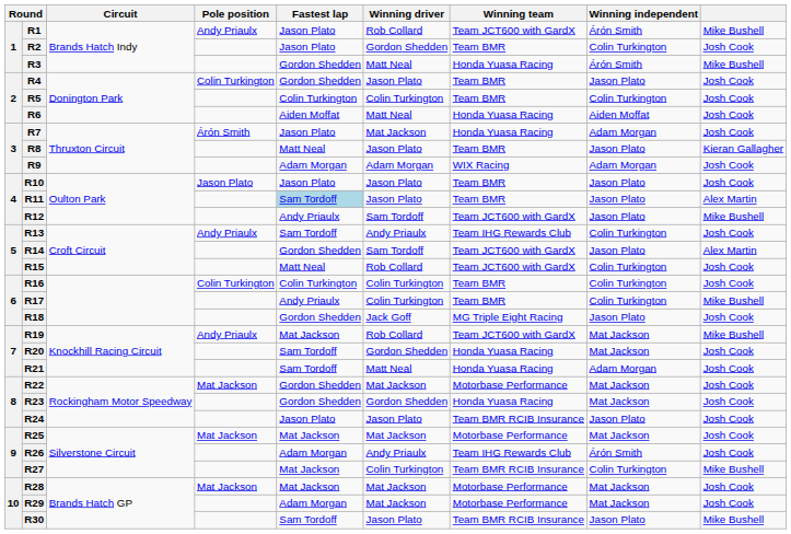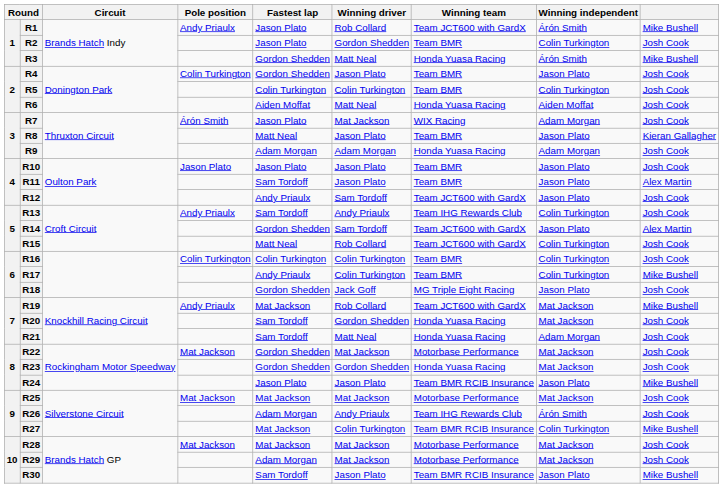R7 | Winning team: Honda Yuasa Racing -> WIX Racing
R9 | Winning team: WIX Racing -> Honda Yuasa Racing
R11 | Fastest lap: lightblue background -> no background
R12 | column 9: Mike Bushell -> Josh Cook
R24 | column 9: Josh Cook -> Mike Bushell
